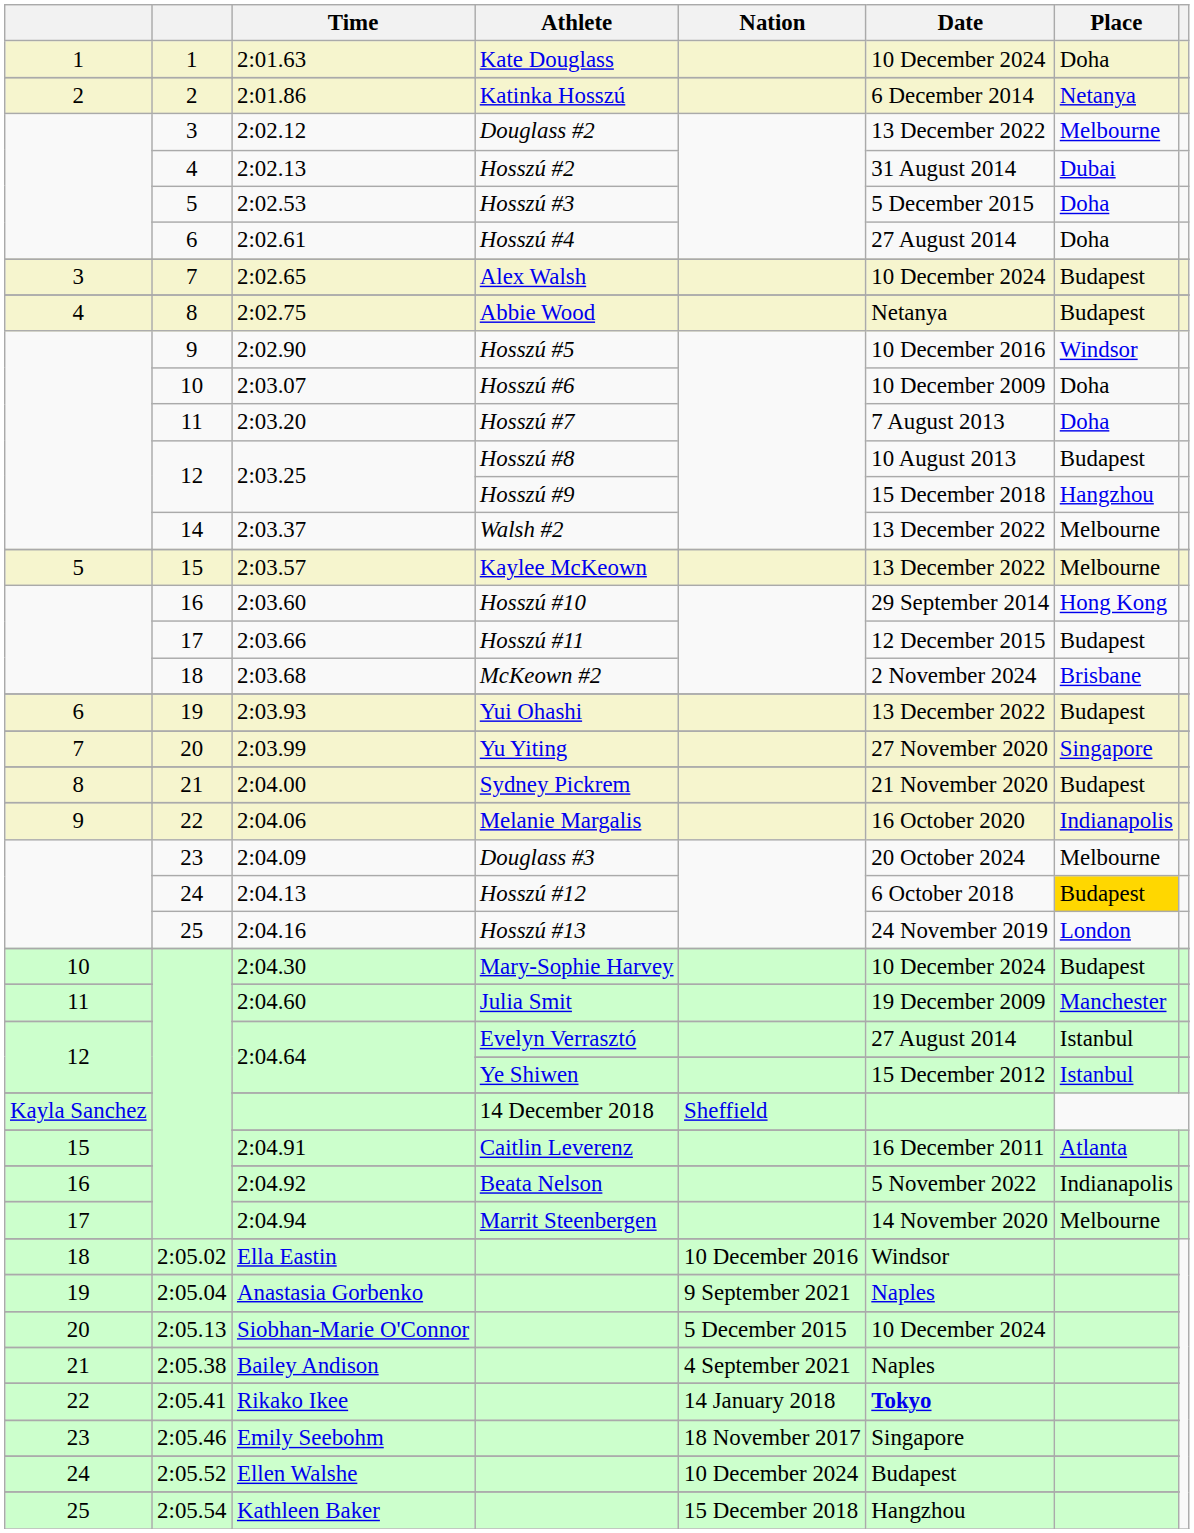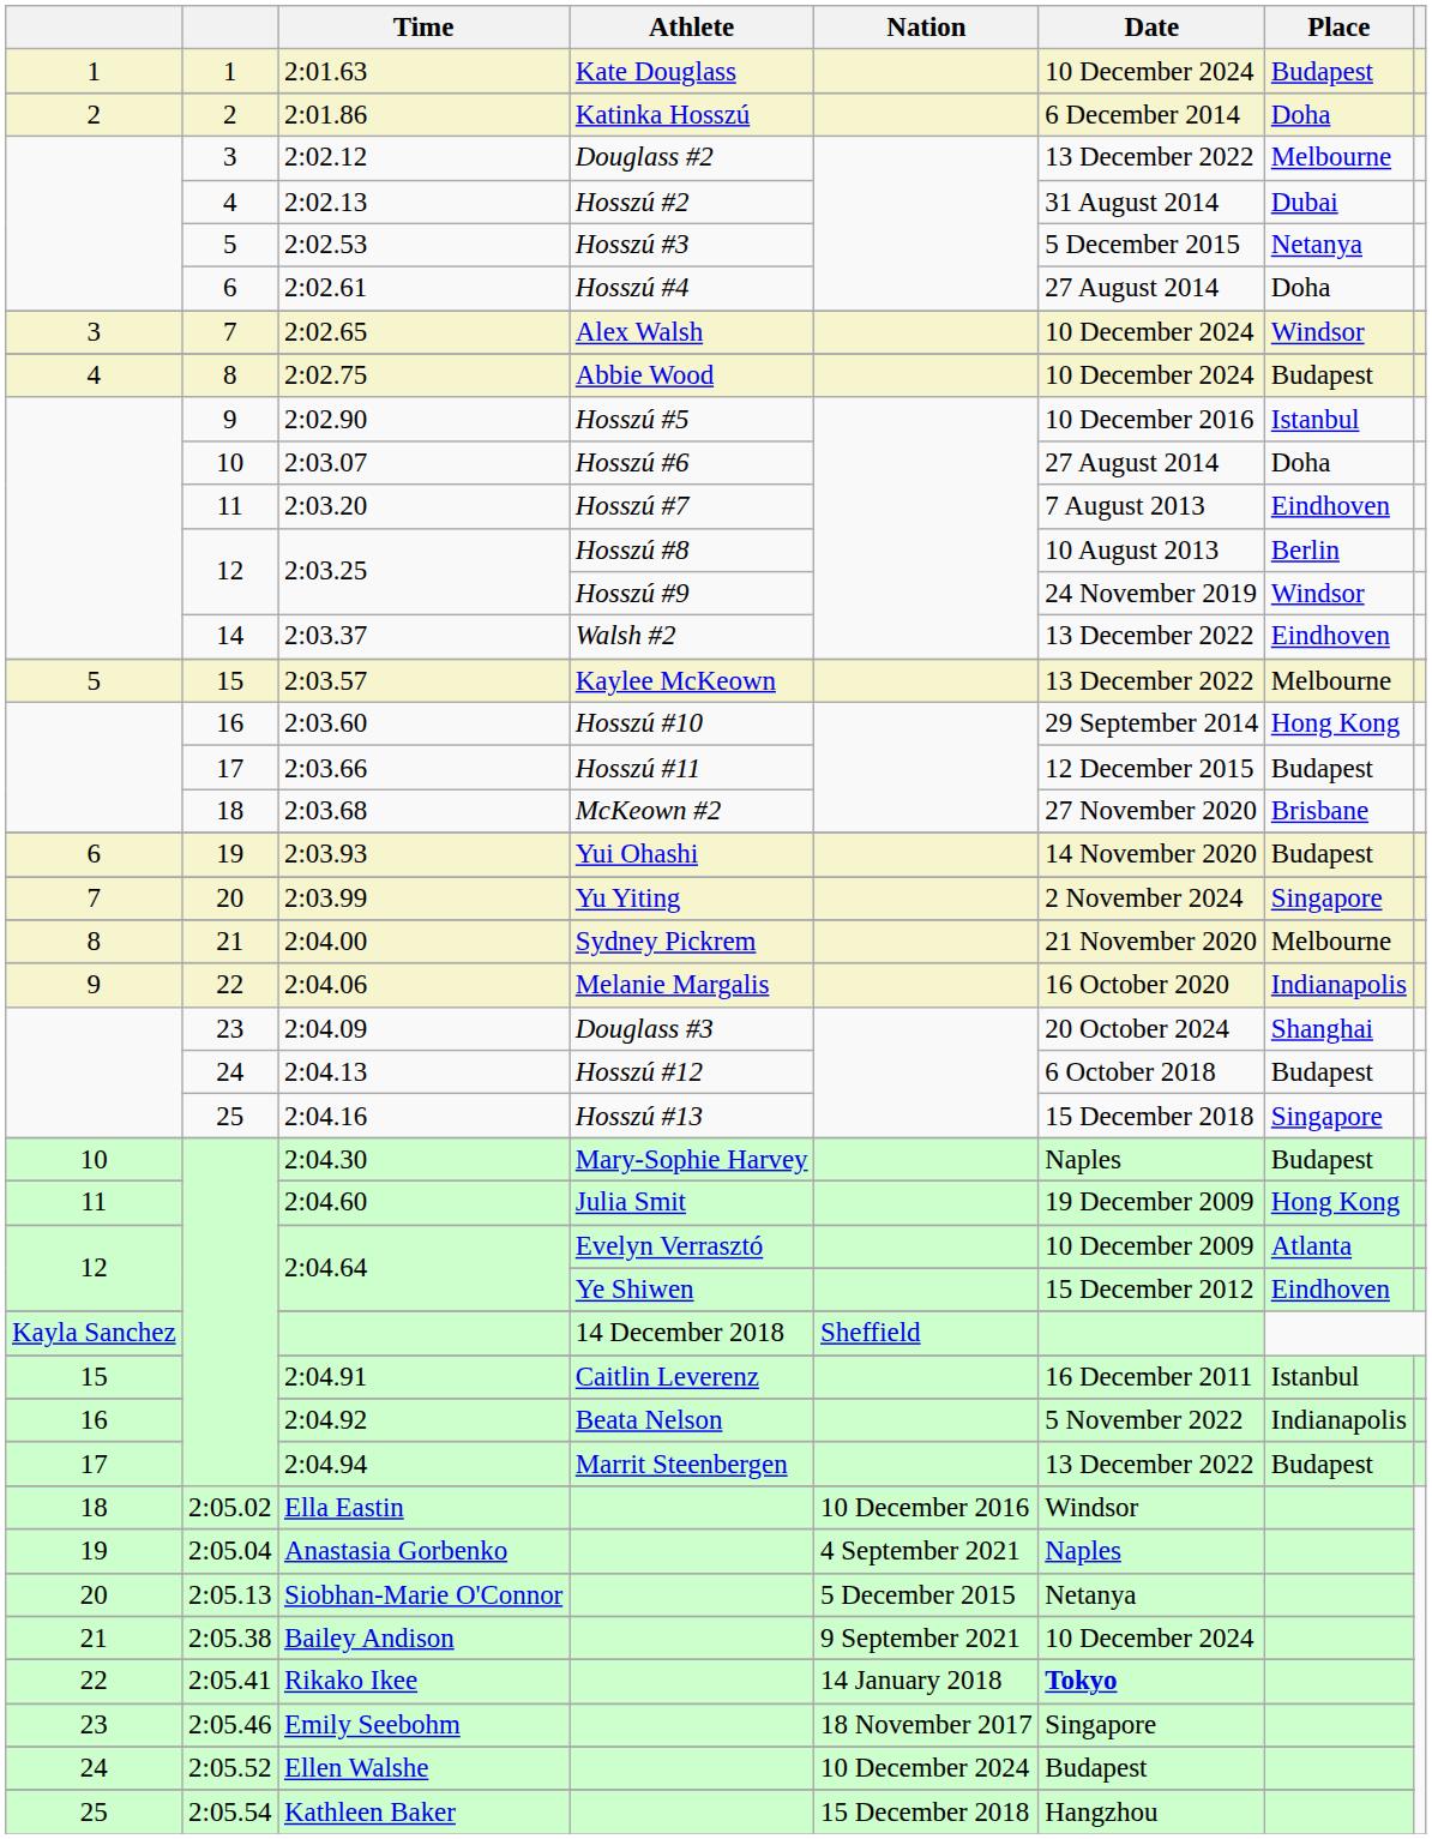2:01.63 | Place: Doha -> Budapest
2:01.86 | Place: Netanya -> Doha
2:02.53 | Place: Doha -> Netanya
2:02.65 | Place: Budapest -> Windsor
2:02.75 | Date: Netanya -> 10 December 2024
2:02.90 | Place: Windsor -> Istanbul
2:03.07 | Date: 10 December 2009 -> 27 August 2014
2:03.20 | Place: Doha -> Eindhoven
2:03.25 / Hosszú #8 | Place: Budapest -> Berlin
2:03.25 / Hosszú #9 | Date: 15 December 2018 -> 24 November 2019
2:03.25 / Hosszú #9 | Place: Hangzhou -> Windsor
2:03.37 | Place: Melbourne -> Eindhoven
2:03.68 | Date: 2 November 2024 -> 27 November 2020
2:03.93 | Date: 13 December 2022 -> 14 November 2020
2:03.99 | Date: 27 November 2020 -> 2 November 2024
2:04.00 | Place: Budapest -> Melbourne
2:04.09 | Place: Melbourne -> Shanghai
2:04.13 | Place: gold background -> no background
2:04.16 | Date: 24 November 2019 -> 15 December 2018
2:04.16 | Place: London -> Singapore
2:04.30 | Date: 10 December 2024 -> Naples
2:04.60 | Place: Manchester -> Hong Kong
2:04.64 / Evelyn Verrasztó | Date: 27 August 2014 -> 10 December 2009
2:04.64 / Evelyn Verrasztó | Place: Istanbul -> Atlanta
2:04.64 / Ye Shiwen | Place: Istanbul -> Eindhoven
2:04.91 | Place: Atlanta -> Istanbul
2:04.94 | Date: 14 November 2020 -> 13 December 2022
2:04.94 | Place: Melbourne -> Budapest
Anastasia Gorbenko | Nation: 9 September 2021 -> 4 September 2021
Siobhan-Marie O'Connor | Date: 10 December 2024 -> Netanya
Bailey Andison | Nation: 4 September 2021 -> 9 September 2021
Bailey Andison | Date: Naples -> 10 December 2024
